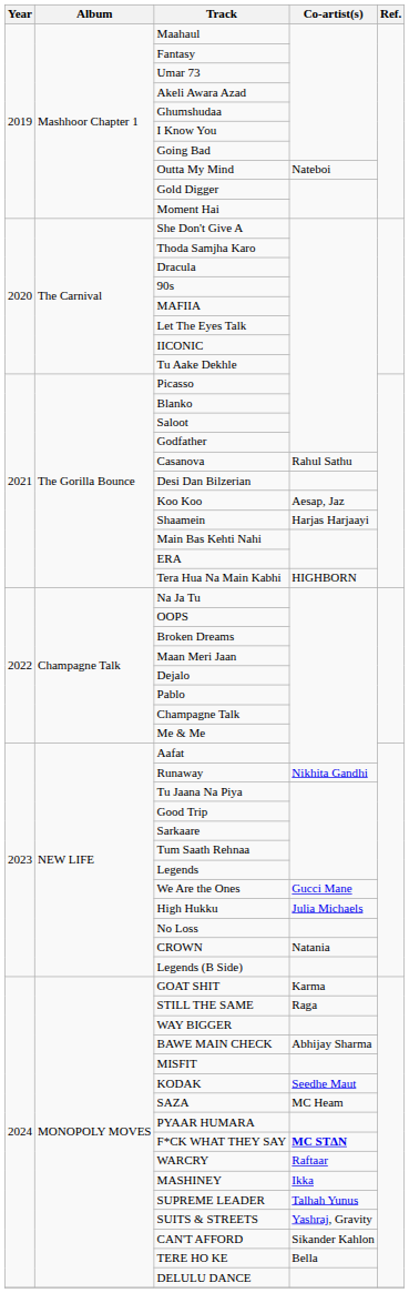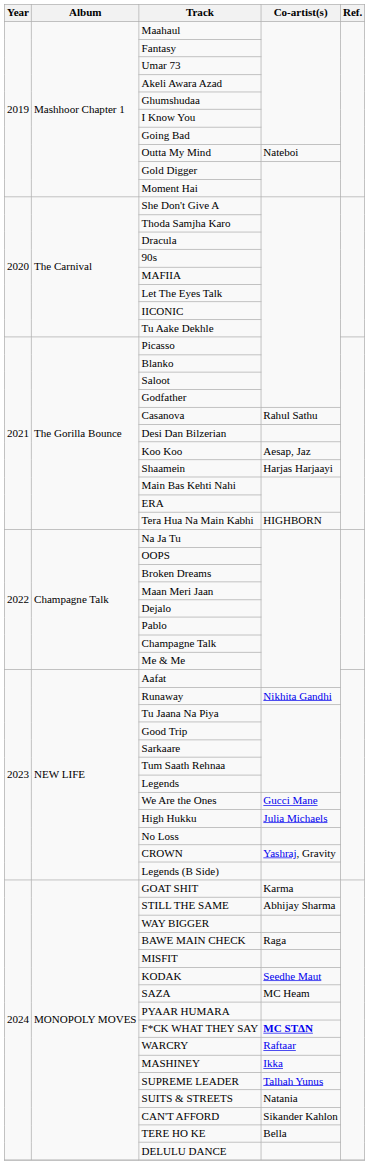CROWN | Co-artist(s): Natania -> Yashraj, Gravity
STILL THE SAME | Co-artist(s): Raga -> Abhijay Sharma
BAWE MAIN CHECK | Co-artist(s): Abhijay Sharma -> Raga
SUITS & STREETS | Co-artist(s): Yashraj, Gravity -> Natania
